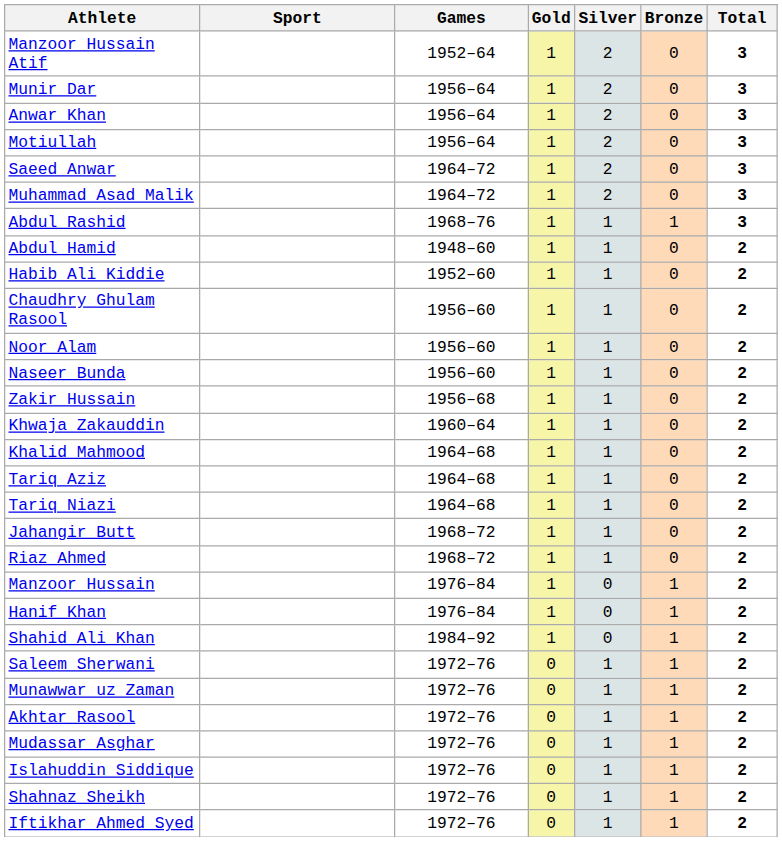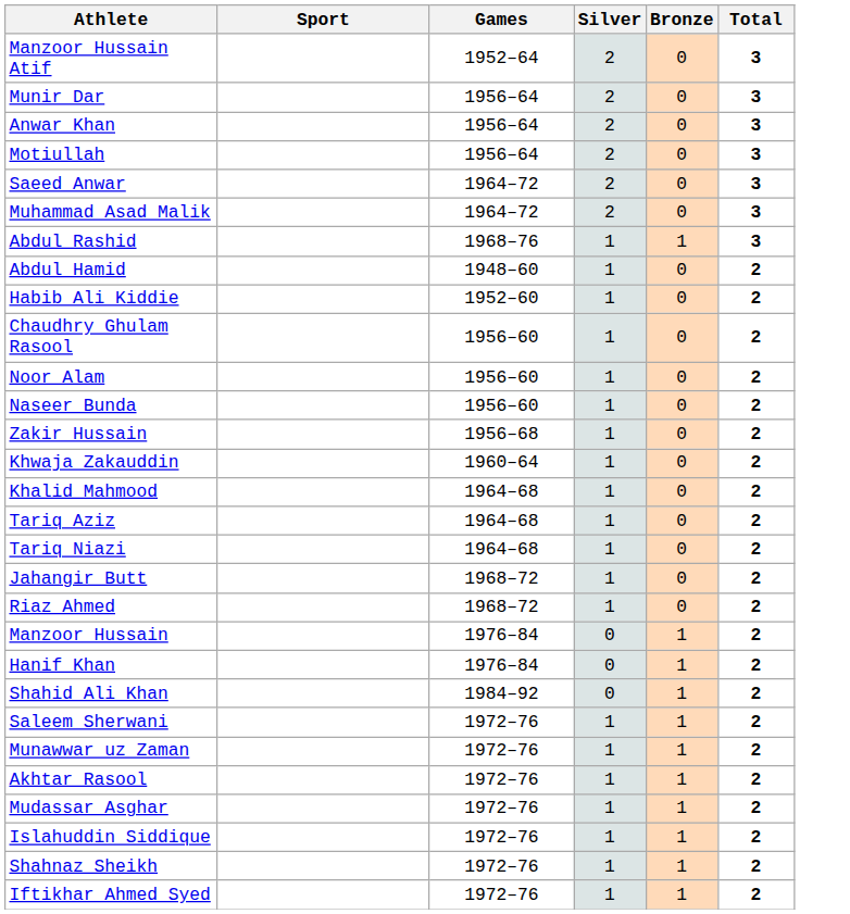- column: Gold | 1 | 1 | 1 | 1 | 1 | 1 | 1 | 1 | 1 | 1 | 1 | 1 | 1 | 1 | 1 | 1 | 1 | 1 | 1 | 1 | 1 | 1 | 0 | 0 | 0 | 0 | 0 | 0 | 0
